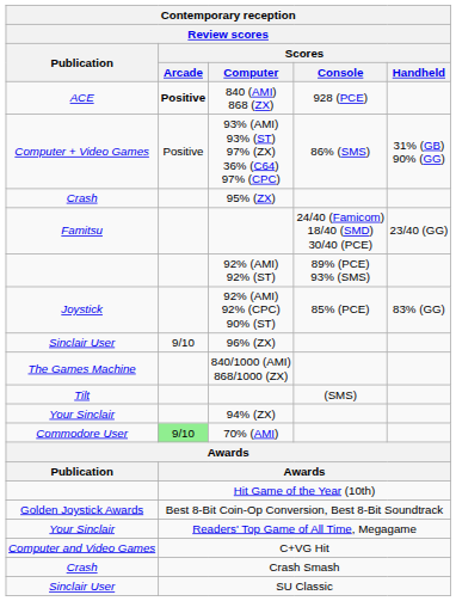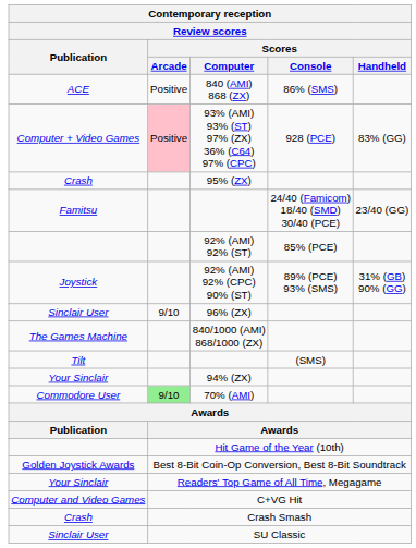840 (AMI) 868 (ZX) | Scores / Arcade: bold -> normal
840 (AMI) 868 (ZX) | Scores / Console: 928 (PCE) -> 86% (SMS)
93% (AMI) 93% (ST) 97% (ZX) 36% (C64) 97% (CPC) | Scores / Arcade: no background -> pink background
93% (AMI) 93% (ST) 97% (ZX) 36% (C64) 97% (CPC) | Scores / Console: 86% (SMS) -> 928 (PCE)
93% (AMI) 93% (ST) 97% (ZX) 36% (C64) 97% (CPC) | Scores / Handheld: 31% (GB) 90% (GG) -> 83% (GG)
92% (AMI) 92% (ST) | Scores / Console: 89% (PCE) 93% (SMS) -> 85% (PCE)
92% (AMI) 92% (CPC) 90% (ST) | Scores / Console: 85% (PCE) -> 89% (PCE) 93% (SMS)
92% (AMI) 92% (CPC) 90% (ST) | Scores / Handheld: 83% (GG) -> 31% (GB) 90% (GG)
